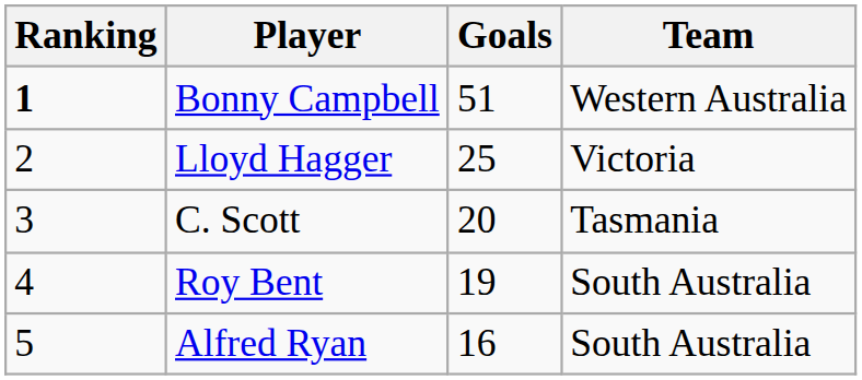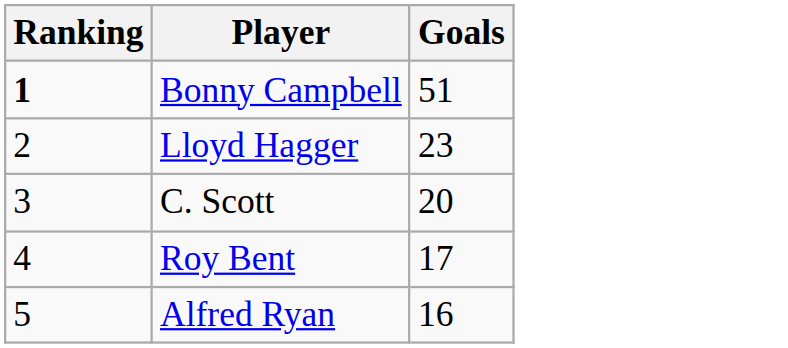- column: Team | Western Australia | Victoria | Tasmania | South Australia | South Australia
Lloyd Hagger | Goals: 25 -> 23
Roy Bent | Goals: 19 -> 17
